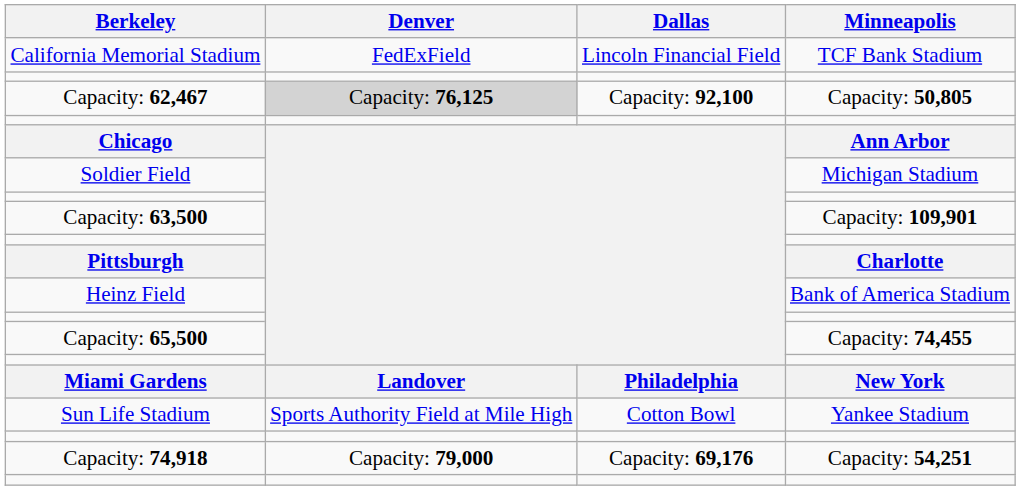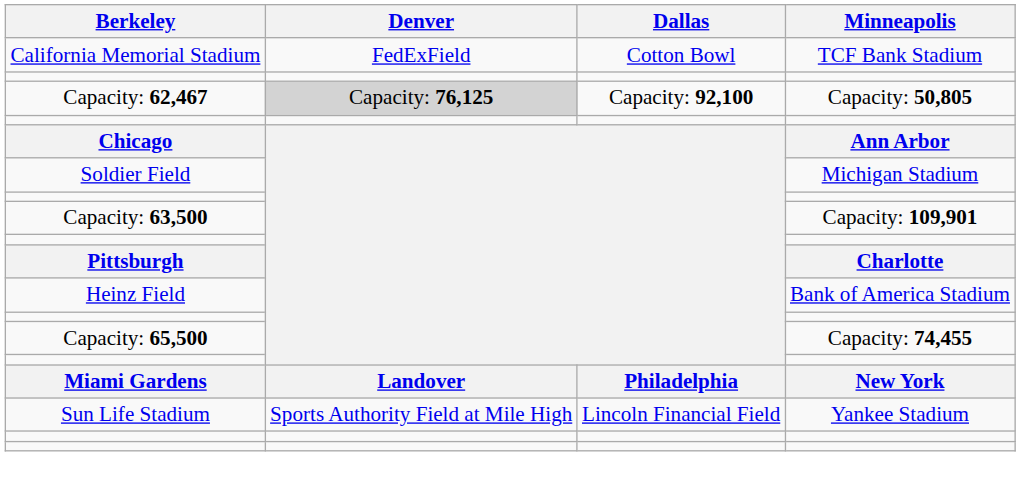California Memorial Stadium | Dallas: Lincoln Financial Field -> Cotton Bowl
Sun Life Stadium | Dallas: Cotton Bowl -> Lincoln Financial Field
- row: Capacity: 74,918 | Capacity: 79,000 | Capacity: 69,176 | Capacity: 54,251
